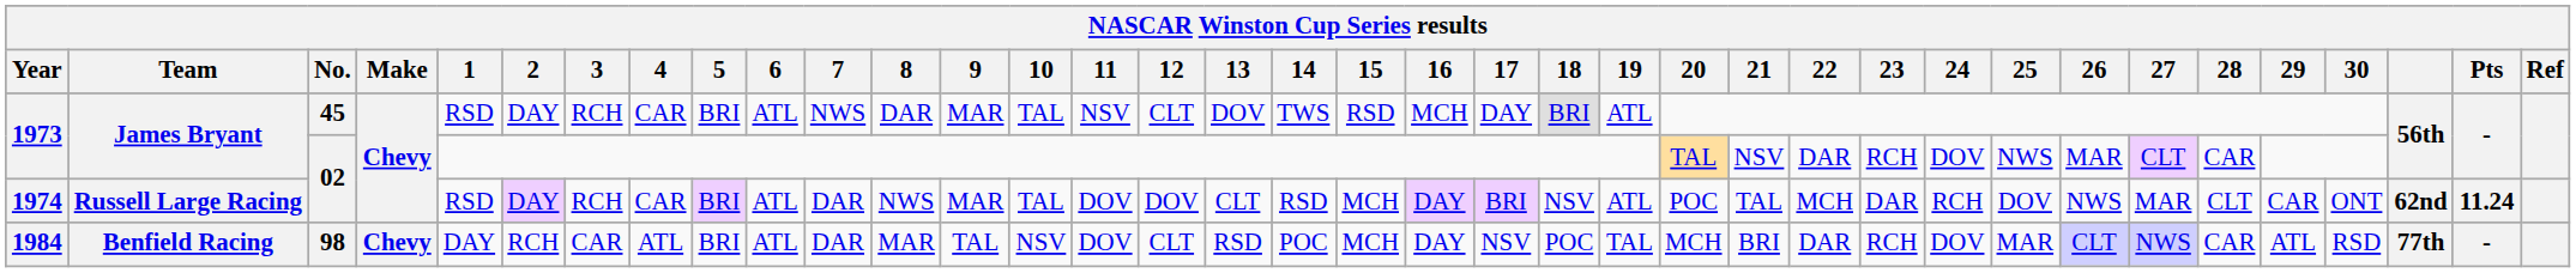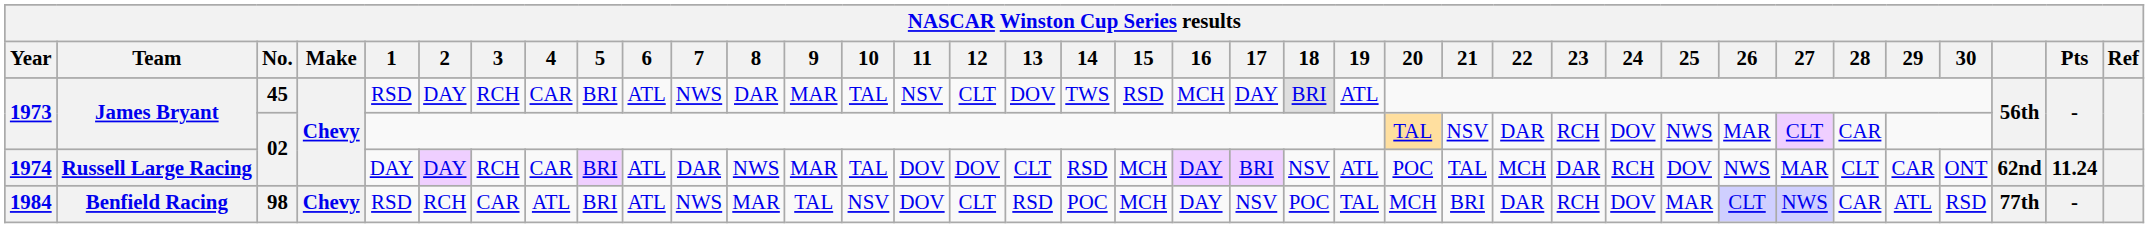1974 | 1: RSD -> DAY
1984 | 1: DAY -> RSD
1984 | 7: DAR -> NWS
